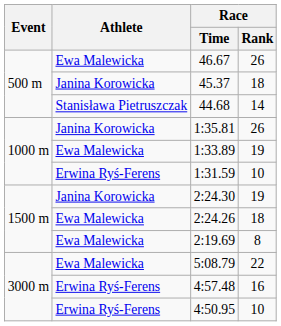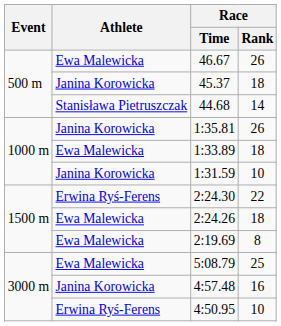1:33.89 | Race / Rank: 19 -> 18
1:31.59 | Athlete: Erwina Ryś-Ferens -> Janina Korowicka
2:24.30 | Athlete: Janina Korowicka -> Erwina Ryś-Ferens
2:24.30 | Race / Rank: 19 -> 22
5:08.79 | Race / Rank: 22 -> 25
4:57.48 | Athlete: Erwina Ryś-Ferens -> Janina Korowicka
